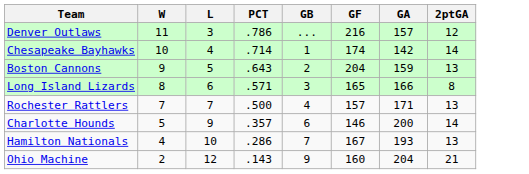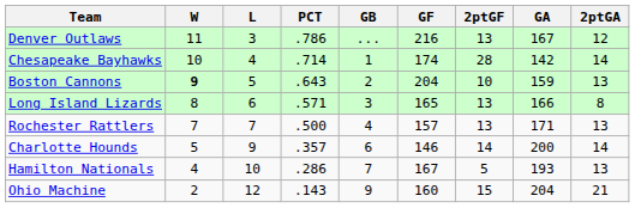+ column: 2ptGF | 13 | 28 | 10 | 13 | 13 | 14 | 5 | 15
Denver Outlaws | GA: 157 -> 167
Boston Cannons | W: normal -> bold
